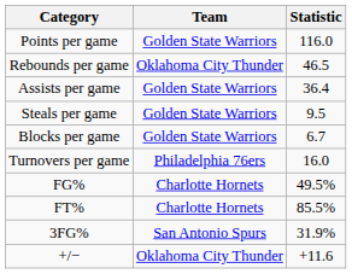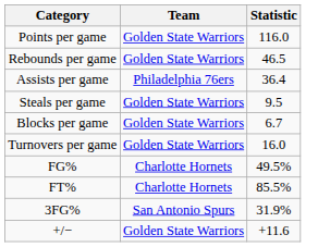Rebounds per game | Team: Oklahoma City Thunder -> Golden State Warriors
Assists per game | Team: Golden State Warriors -> Philadelphia 76ers
Turnovers per game | Team: Philadelphia 76ers -> Golden State Warriors
+/− | Team: Oklahoma City Thunder -> Golden State Warriors
